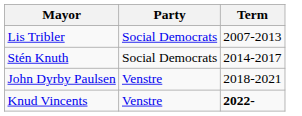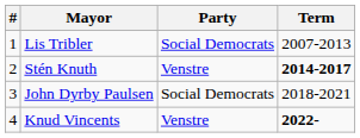+ column: # | 1 | 2 | 3 | 4
Stén Knuth | Party: Social Democrats -> Venstre
Stén Knuth | Term: normal -> bold
John Dyrby Paulsen | Party: Venstre -> Social Democrats
